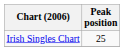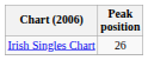Irish Singles Chart | Peak position: 25 -> 26
